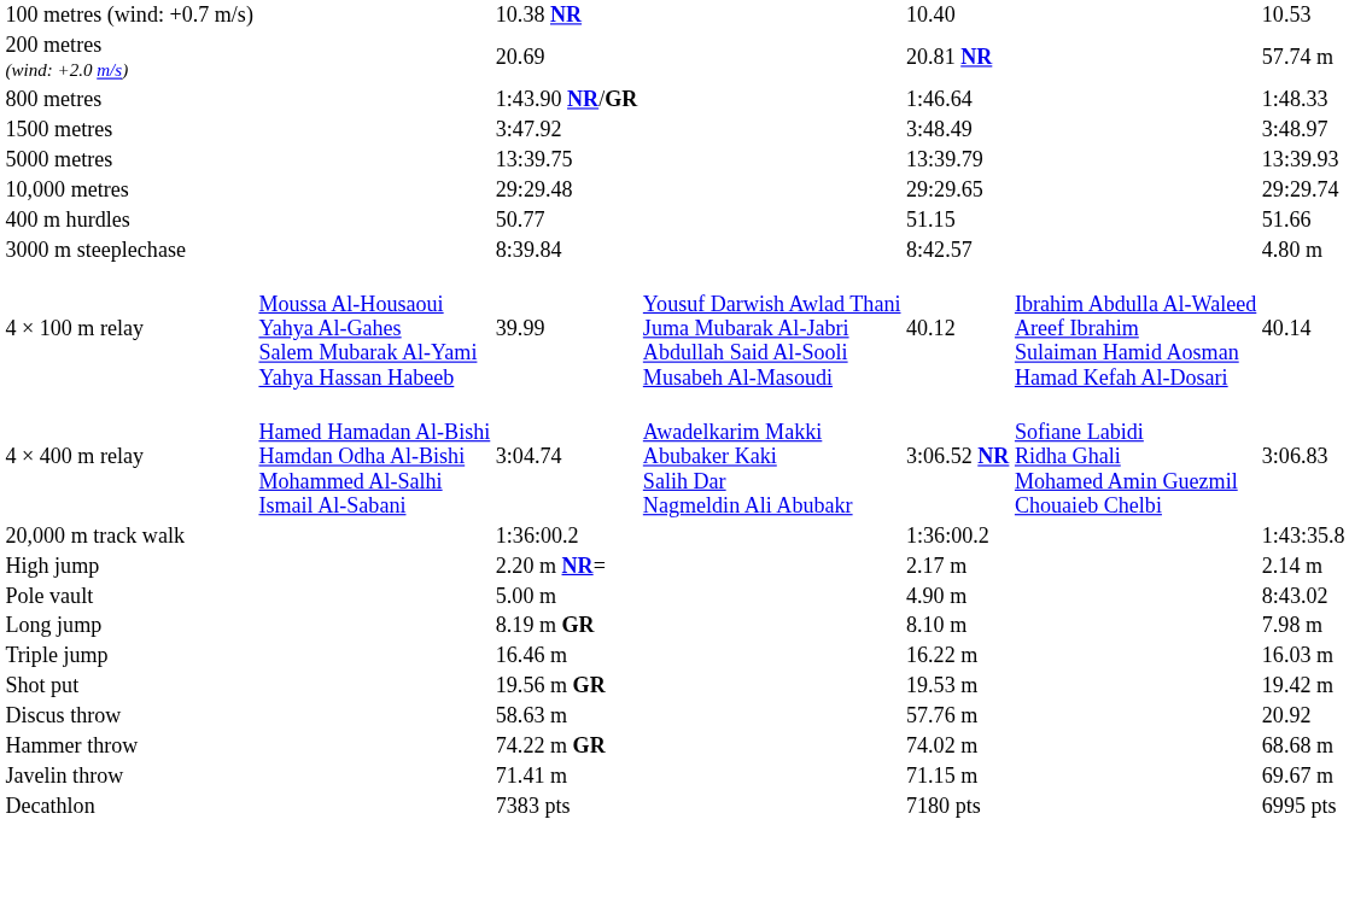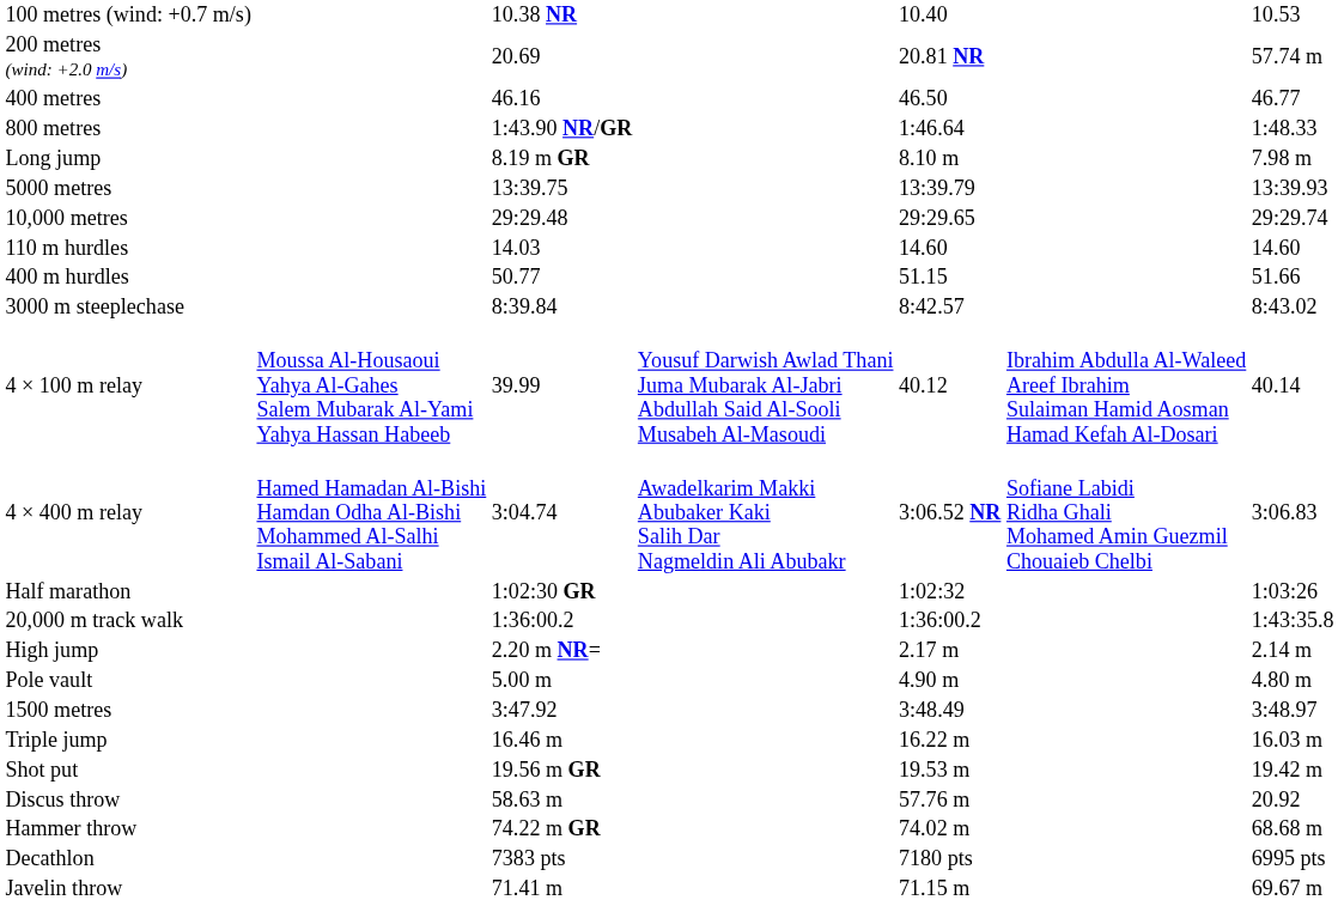+ row: 400 metres | 46.16 | 46.50 | 46.77
rows swapped: 1500 metres <-> Long jump
+ row: 110 m hurdles | 14.03 | 14.60 | 14.60
3000 m steeplechase | column 7: 4.80 m -> 8:43.02
+ row: Half marathon | 1:02:30 GR | 1:02:32 | 1:03:26
Pole vault | column 7: 8:43.02 -> 4.80 m
rows swapped: Javelin throw <-> Decathlon
